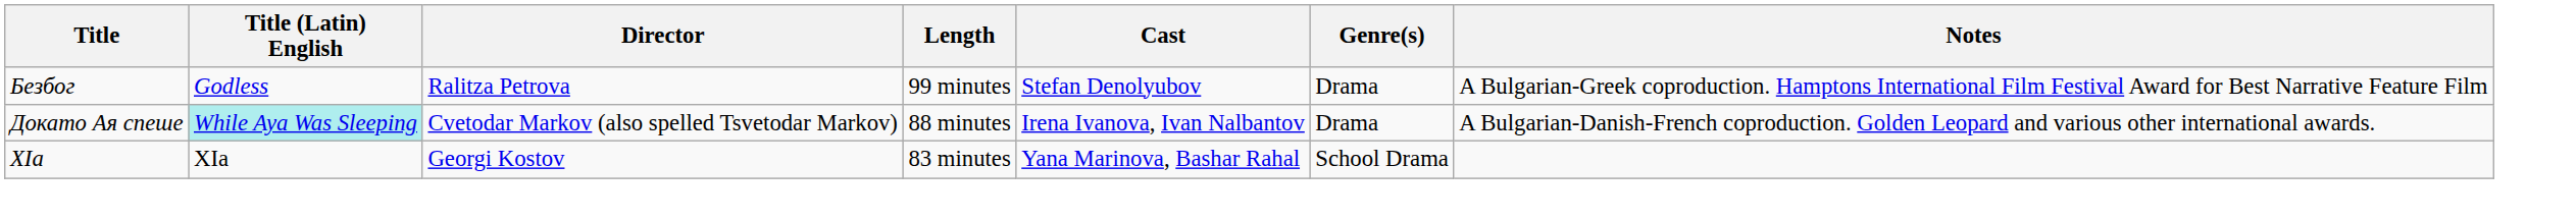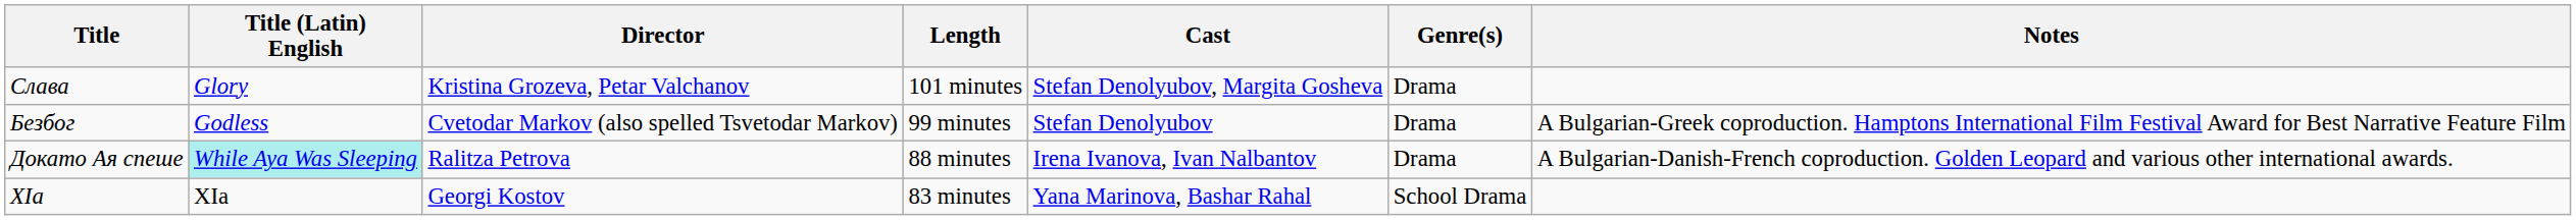+ row: Слава | Glory | Kristina Grozeva, Petar Valchanov | 101 minutes | Stefan Denolyubov, Margita Gosheva | Drama
Безбог | Director: Ralitza Petrova -> Cvetodar Markov (also spelled Tsvetodar Markov)
Докато Ая спеше | Director: Cvetodar Markov (also spelled Tsvetodar Markov) -> Ralitza Petrova
